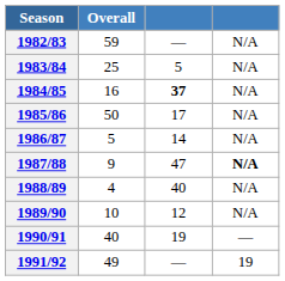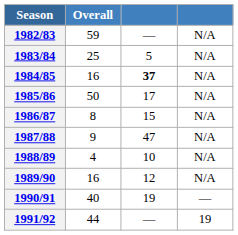1986/87 | Overall: 5 -> 8
1986/87 | column 3: 14 -> 15
1987/88 | column 4: bold -> normal
1988/89 | column 3: 40 -> 10
1989/90 | Overall: 10 -> 16
1991/92 | Overall: 49 -> 44
